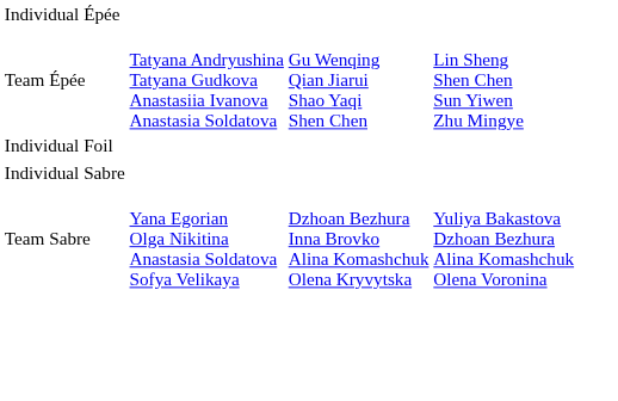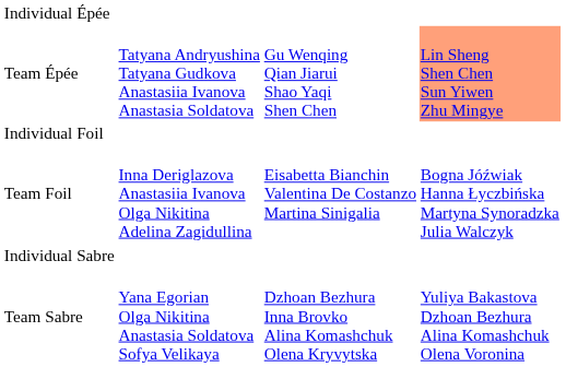Team Épée | column 4: no background -> lightsalmon background
+ row: Team Foil | Inna Deriglazova Anastasiia Ivanova Olga Nikitina Adelina Zagidullina | Eisabetta Bianchin Valentina De Costanzo Martina Sinigalia | Bogna Jóźwiak Hanna Łyczbińska Martyna Synoradzka Julia Walczyk
